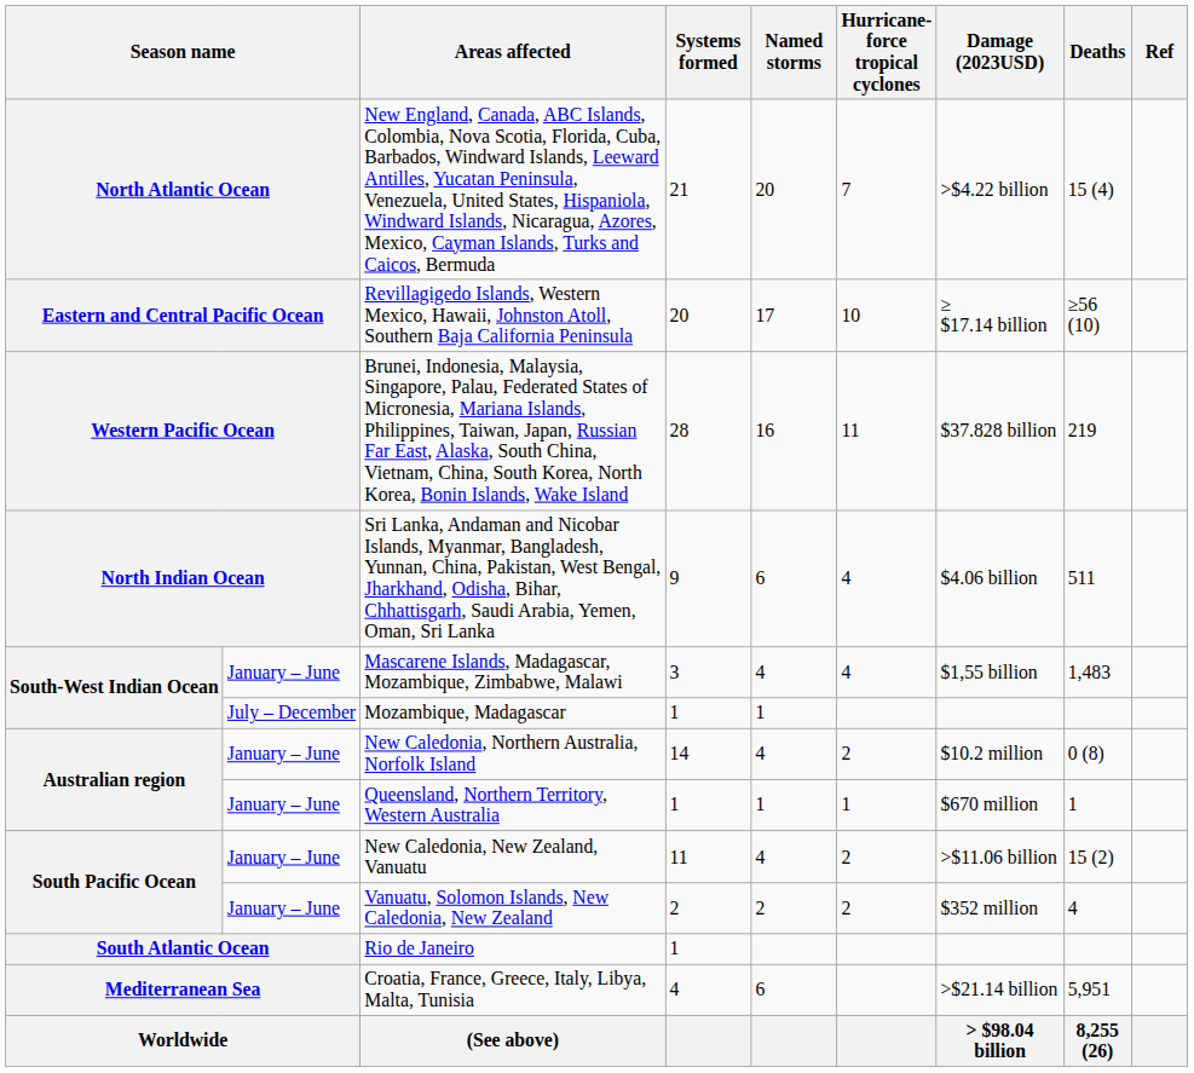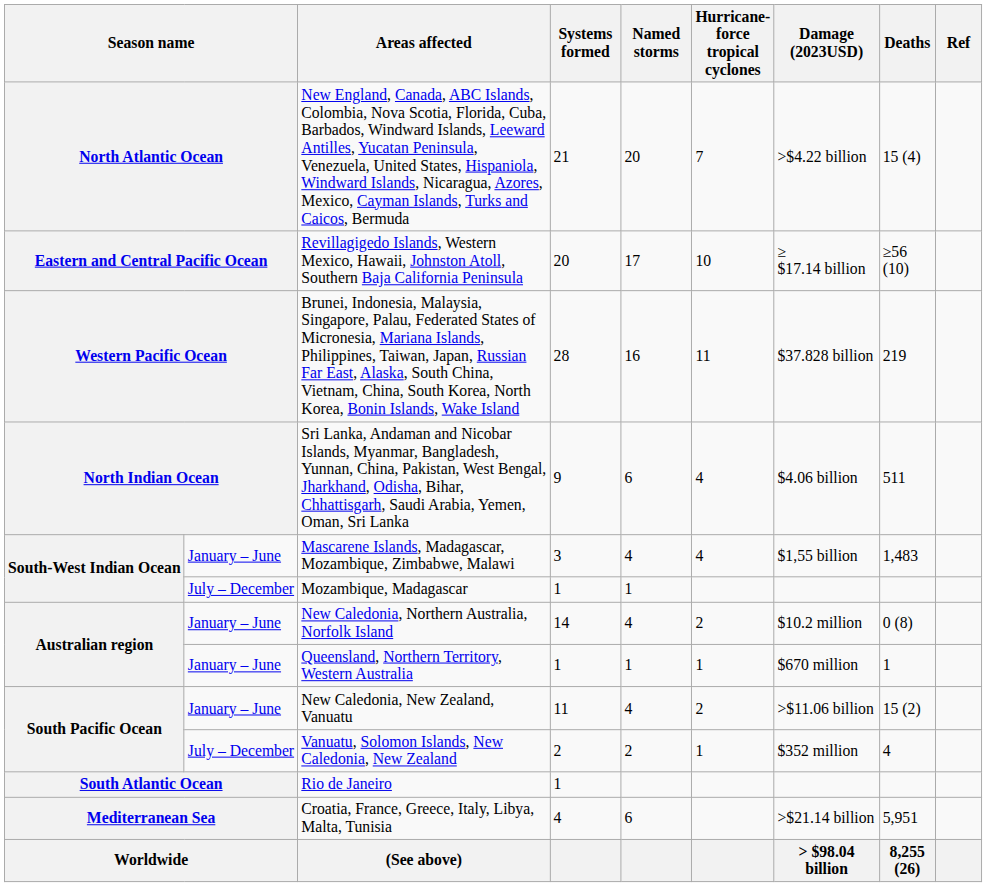Vanuatu, Solomon Islands, New Caledonia, New Zealand | column 2: January – June -> July – December
Vanuatu, Solomon Islands, New Caledonia, New Zealand | Hurricane-force tropical cyclones: 2 -> 1
